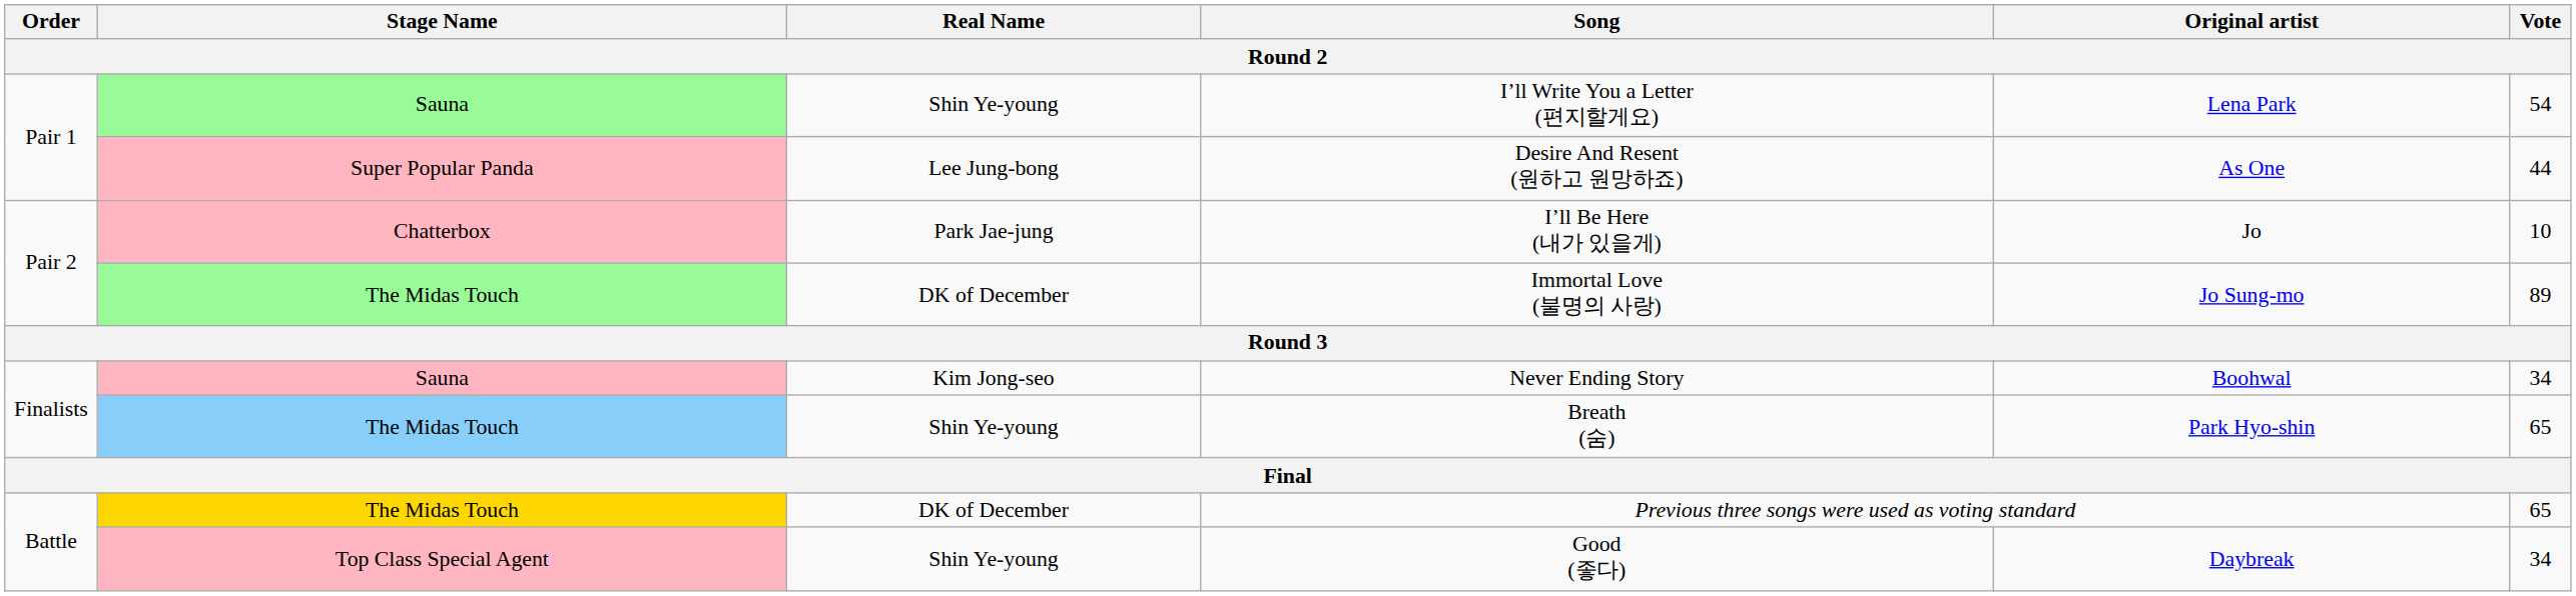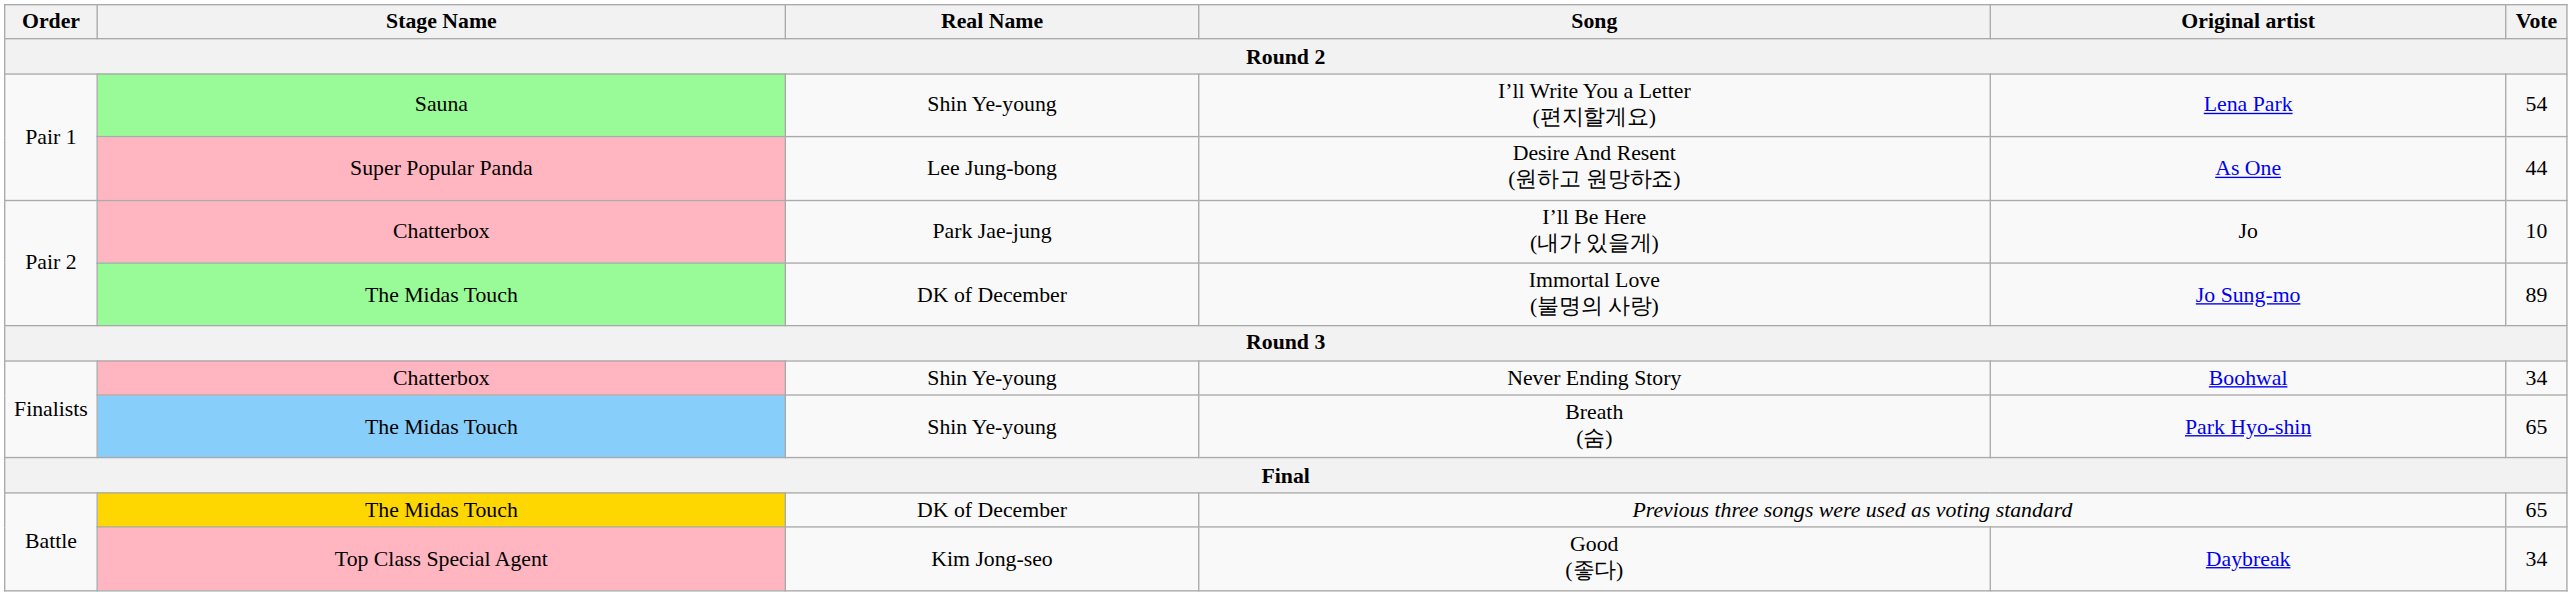Never Ending Story | Stage Name: Sauna -> Chatterbox
Never Ending Story | Real Name: Kim Jong-seo -> Shin Ye-young
Good (좋다) | Real Name: Shin Ye-young -> Kim Jong-seo
